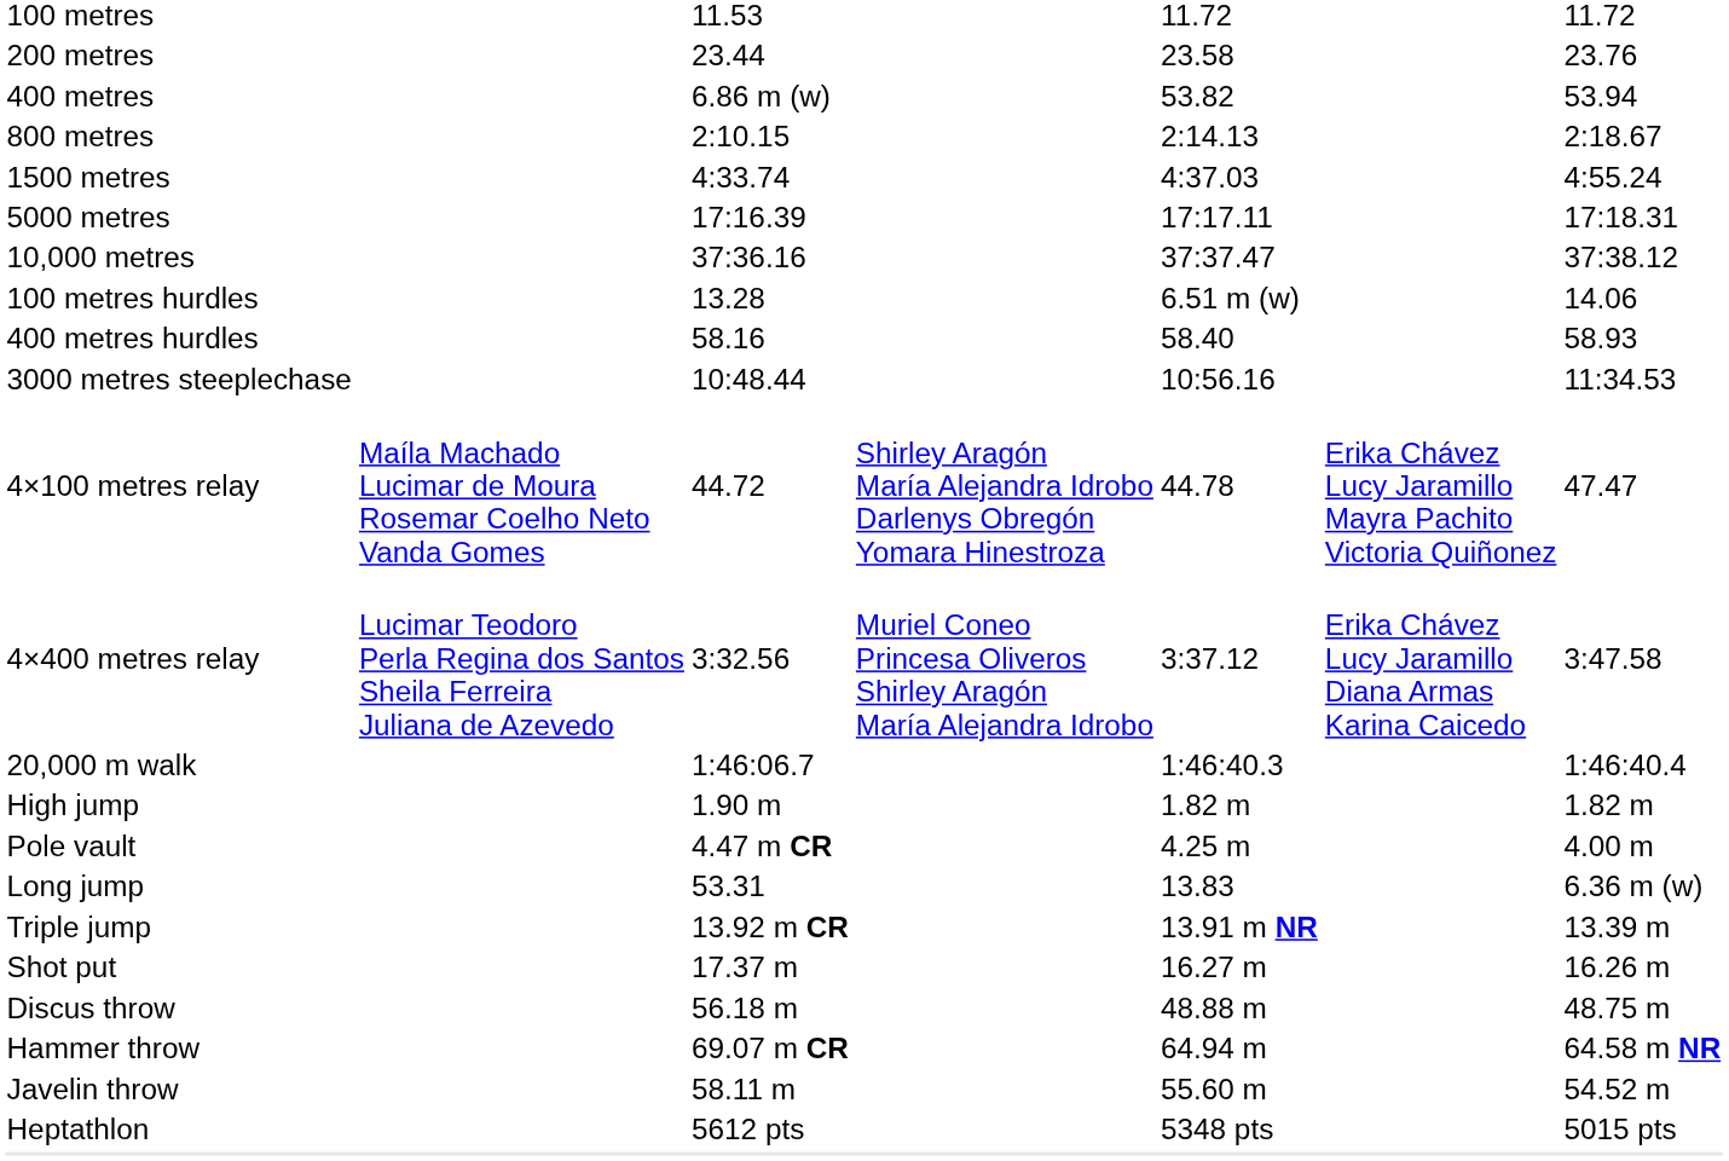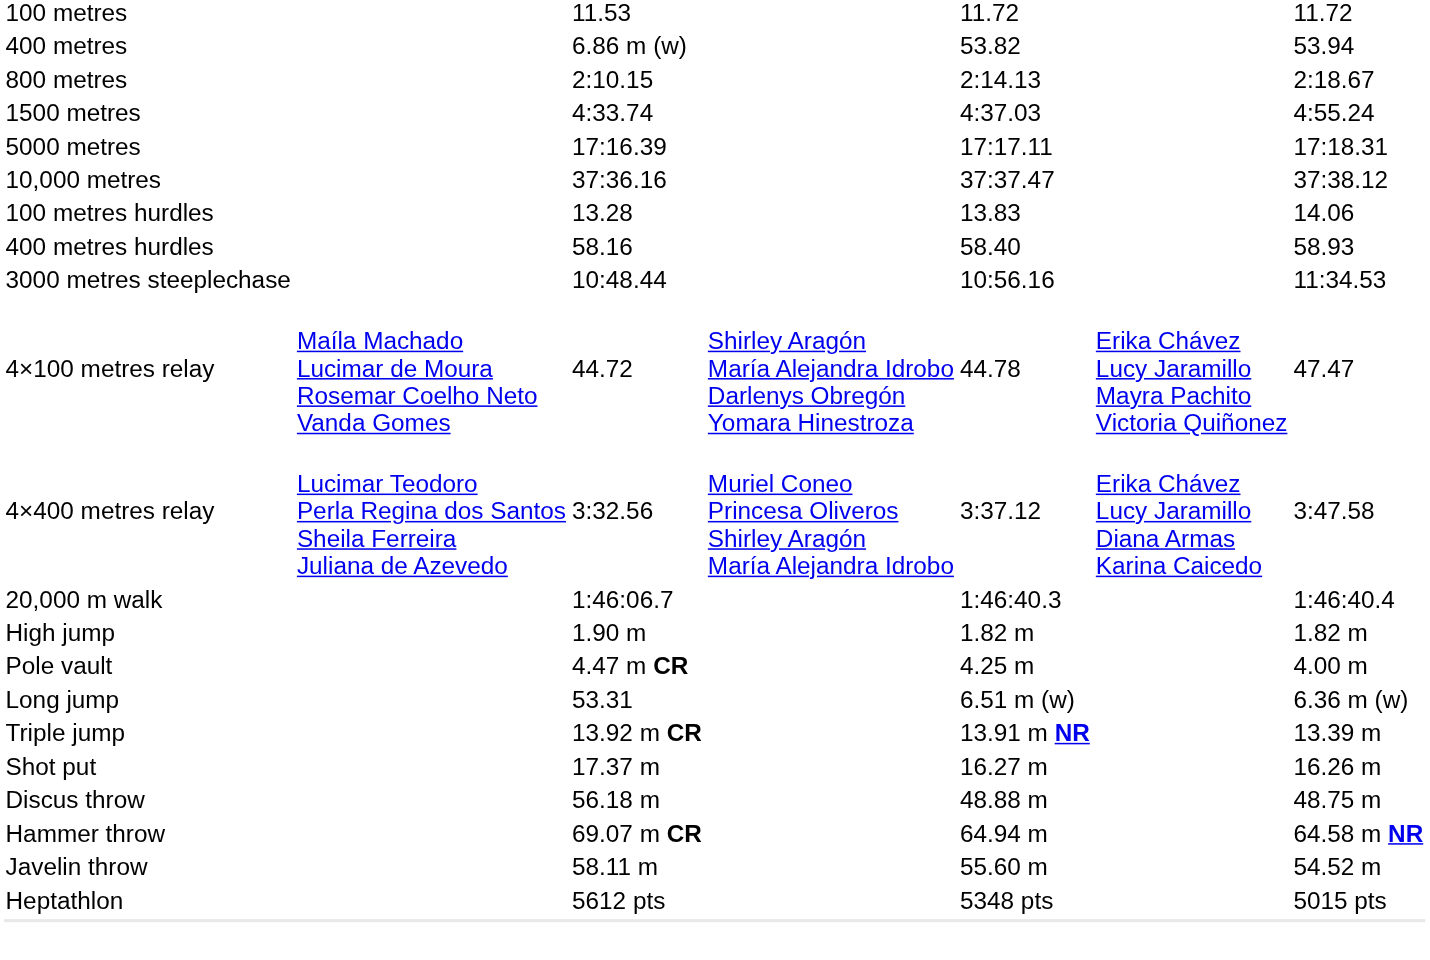- row: 200 metres | 23.44 | 23.58 | 23.76
100 metres hurdles | column 5: 6.51 m (w) -> 13.83
Long jump | column 5: 13.83 -> 6.51 m (w)
